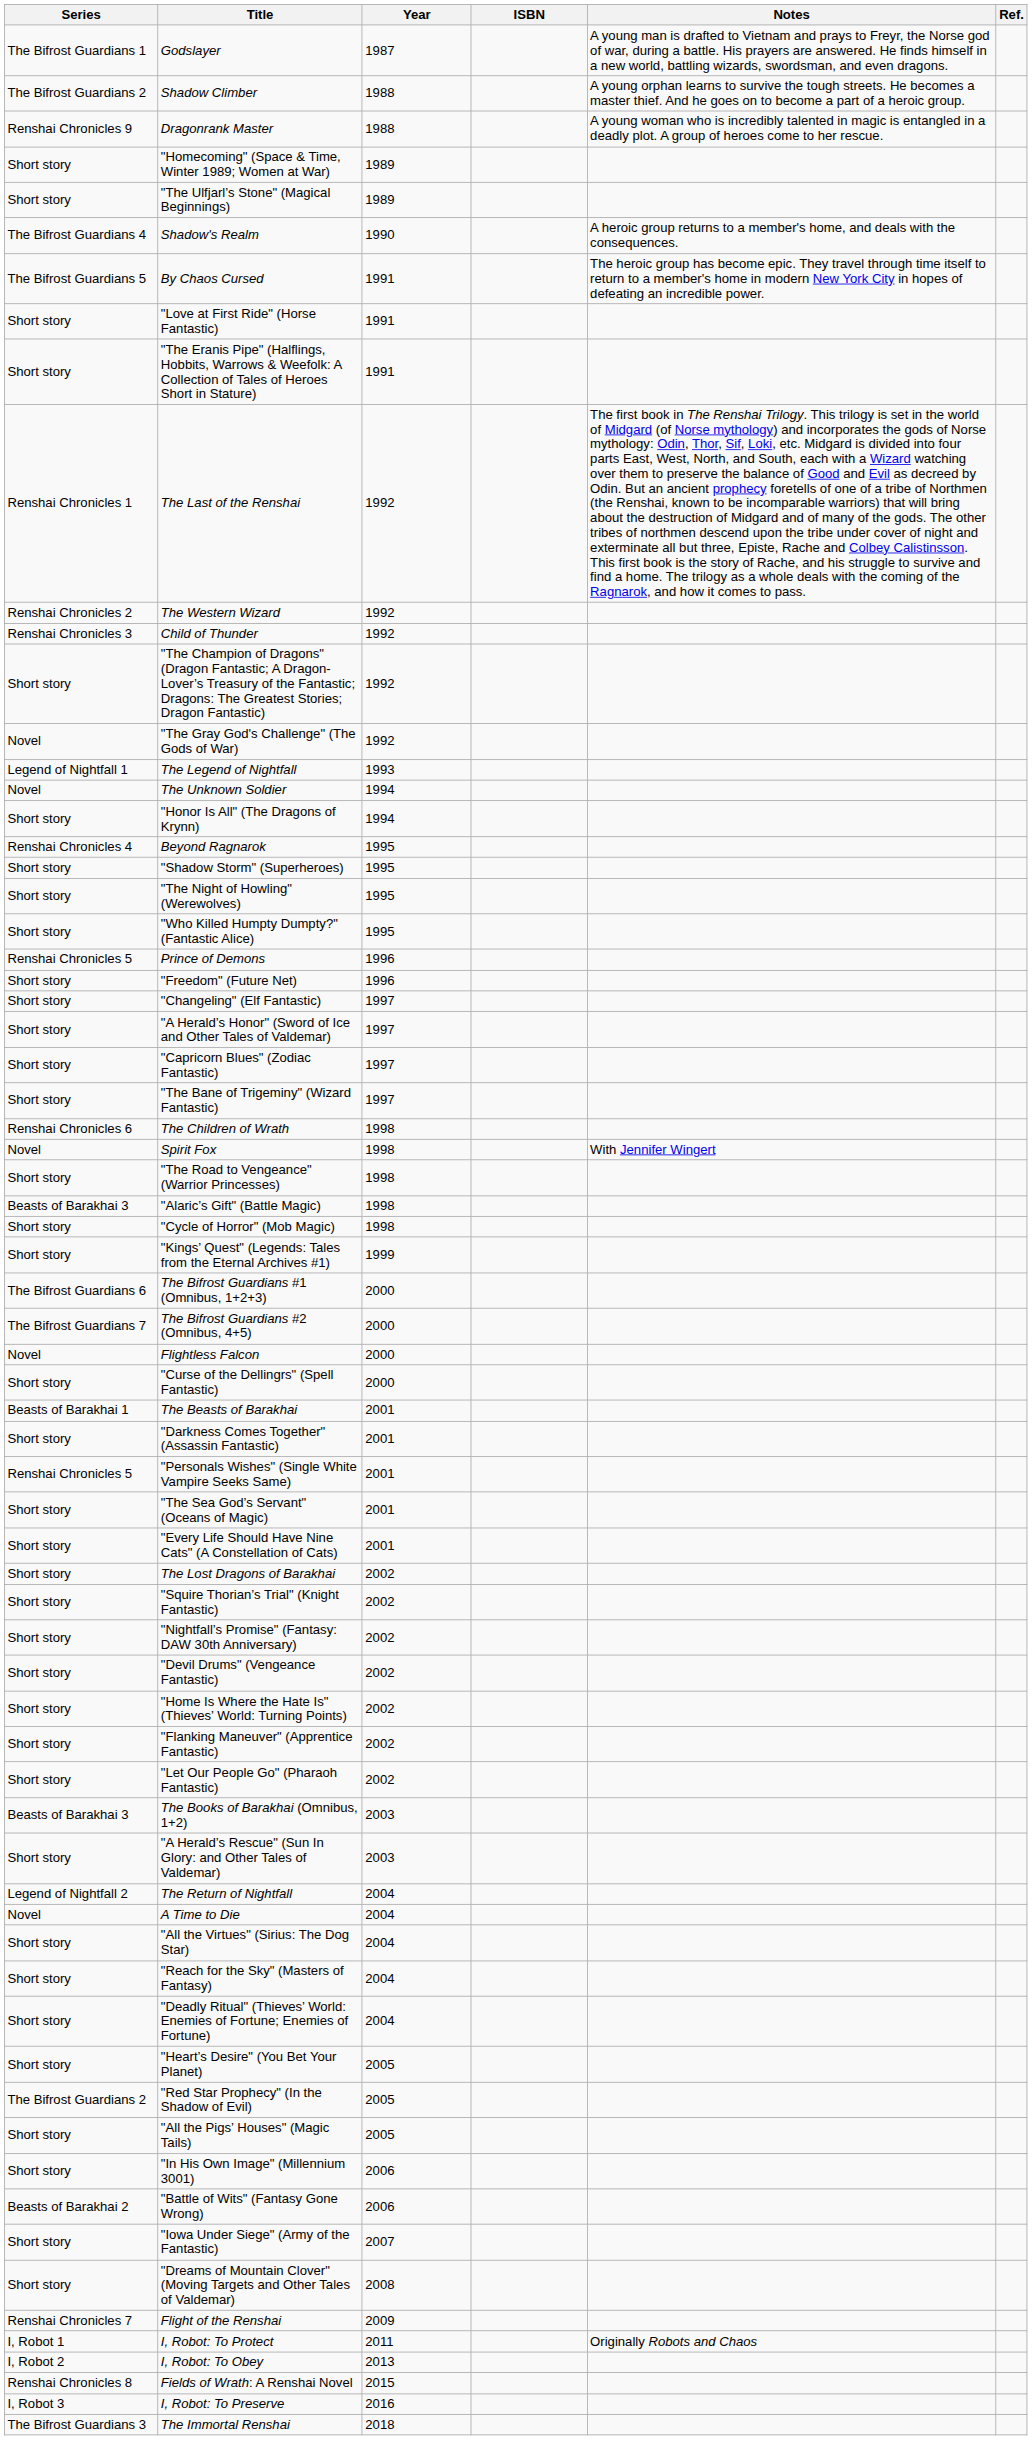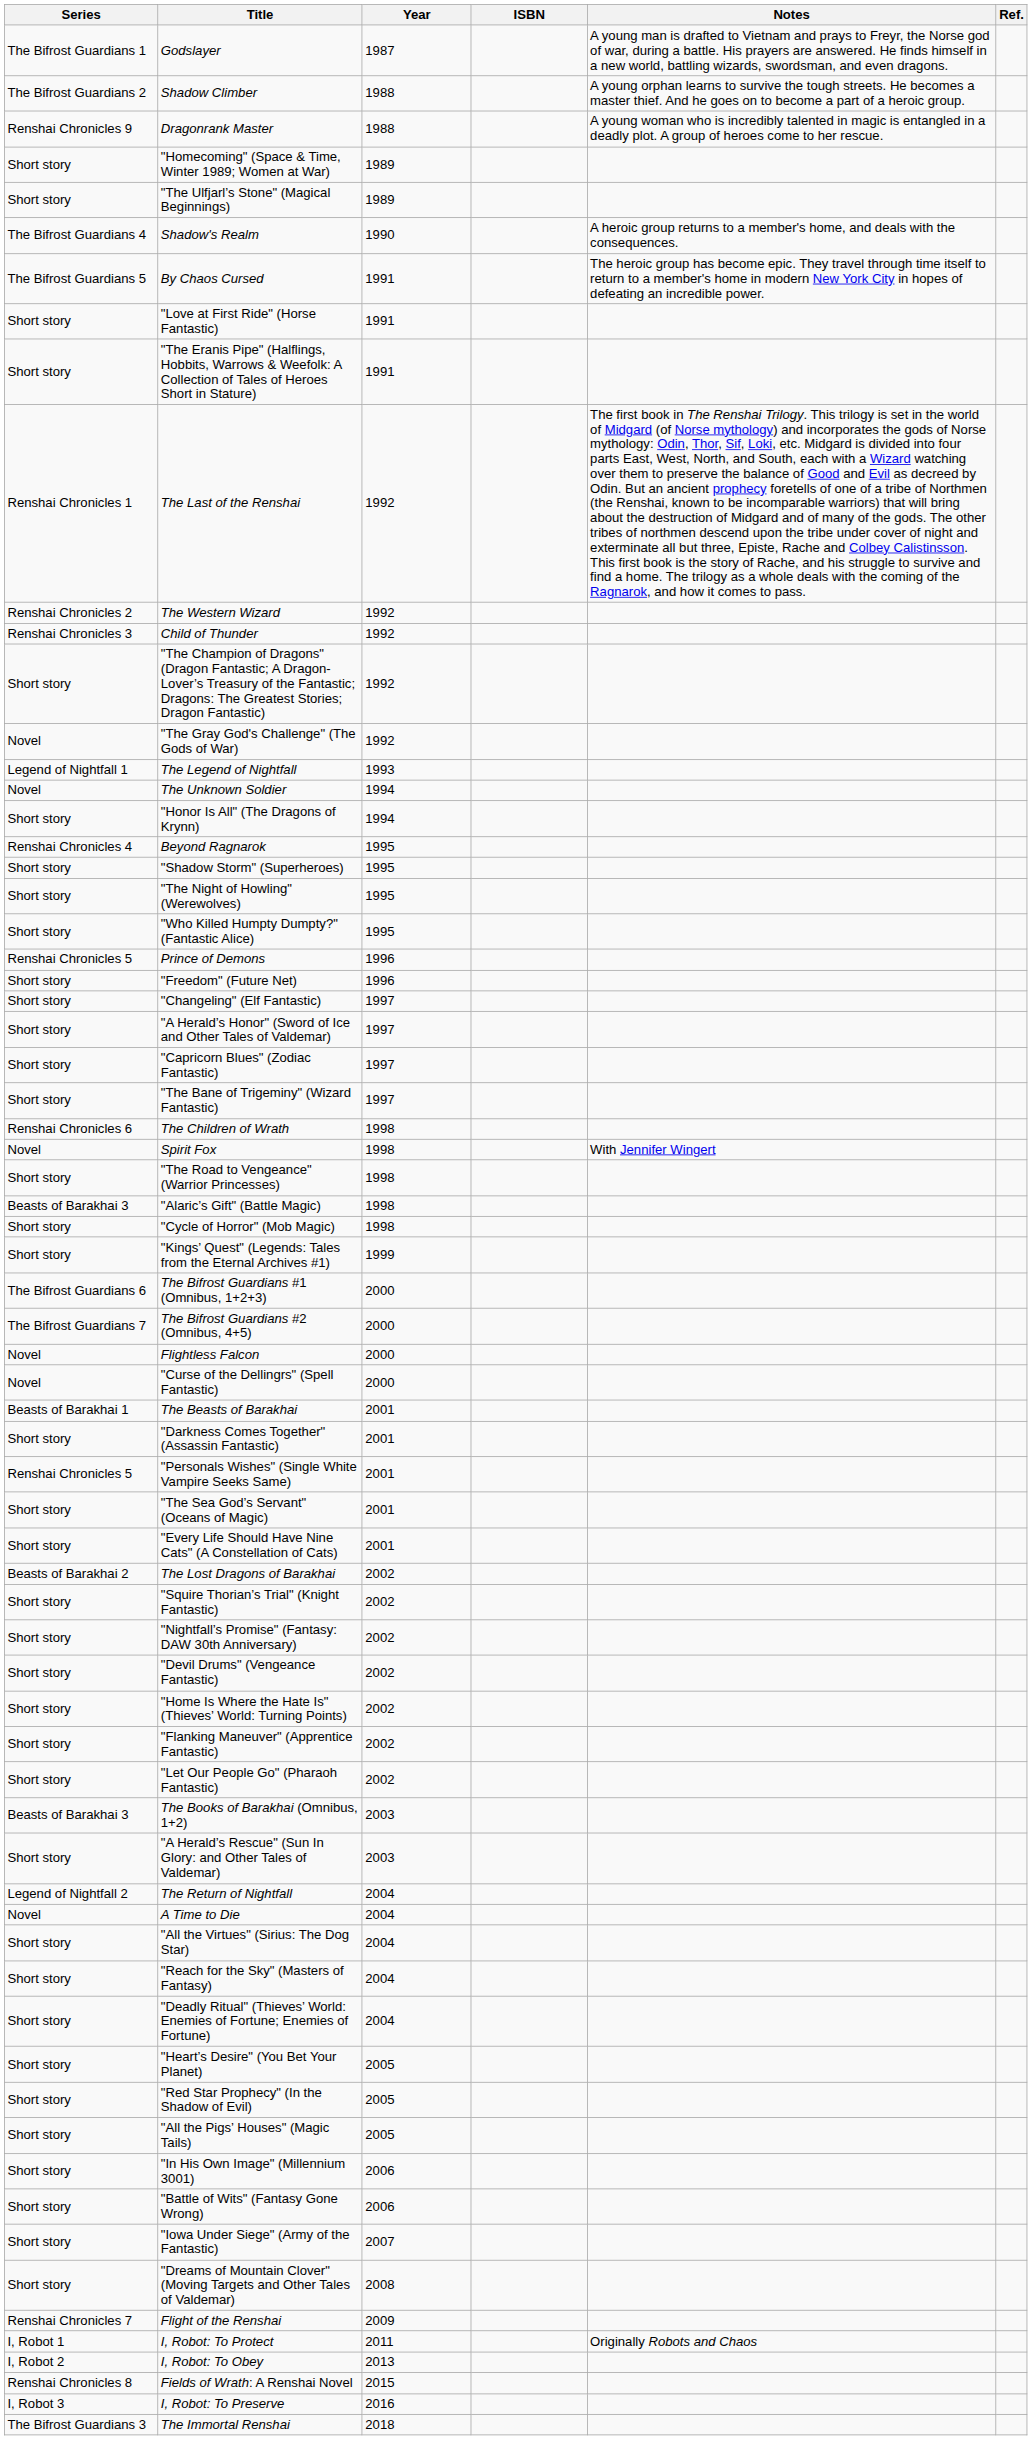"Curse of the Dellingrs" (Spell Fantastic) | Series: Short story -> Novel
The Lost Dragons of Barakhai | Series: Short story -> Beasts of Barakhai 2
"Red Star Prophecy" (In the Shadow of Evil) | Series: The Bifrost Guardians 2 -> Short story
"Battle of Wits" (Fantasy Gone Wrong) | Series: Beasts of Barakhai 2 -> Short story
